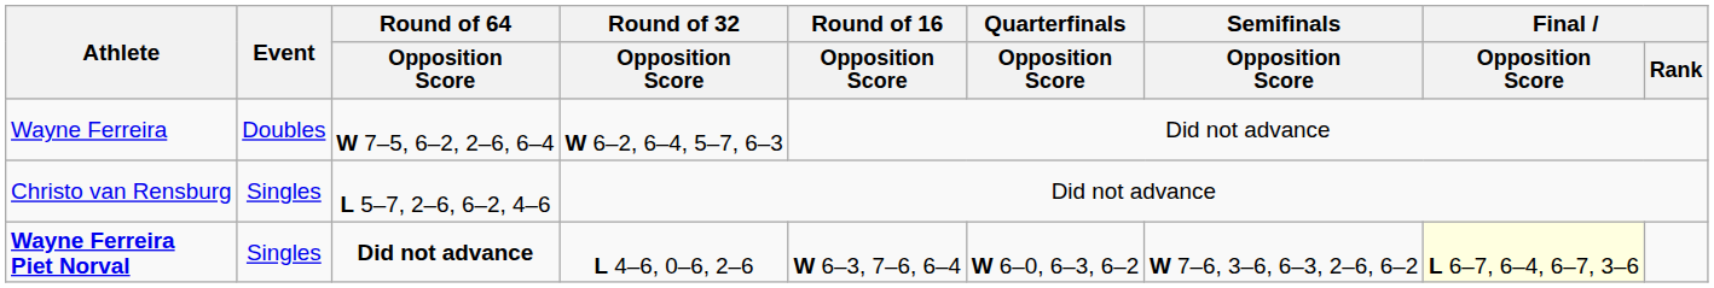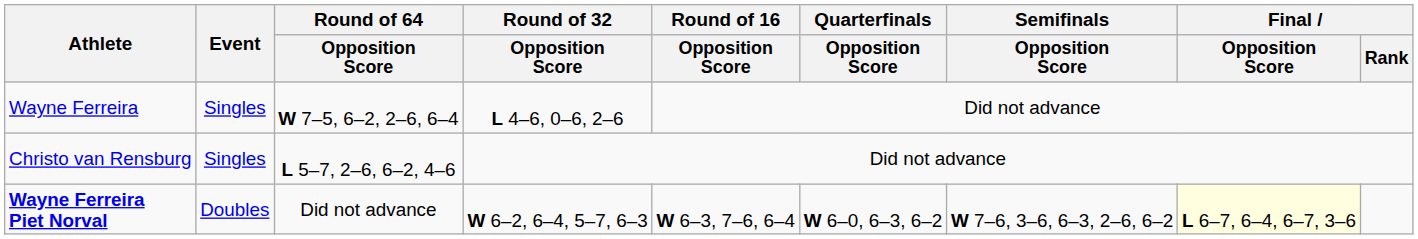Wayne Ferreira | Event: Doubles -> Singles
Wayne Ferreira | Round of 32 / Opposition Score: W 6–2, 6–4, 5–7, 6–3 -> L 4–6, 0–6, 2–6
Wayne Ferreira Piet Norval | Event: Singles -> Doubles
Wayne Ferreira Piet Norval | Round of 64 / Opposition Score: bold -> normal
Wayne Ferreira Piet Norval | Round of 32 / Opposition Score: L 4–6, 0–6, 2–6 -> W 6–2, 6–4, 5–7, 6–3
